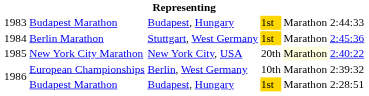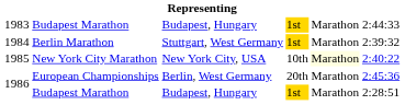1984 | column 6: 2:45:36 -> 2:39:32
1985 | column 4: 20th -> 10th
1986 / European Championships | column 4: 10th -> 20th
1986 / European Championships | column 6: 2:39:32 -> 2:45:36
